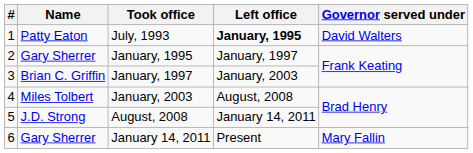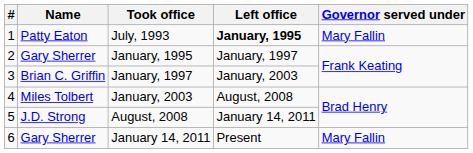July, 1993 | Governor served under: David Walters -> Mary Fallin
